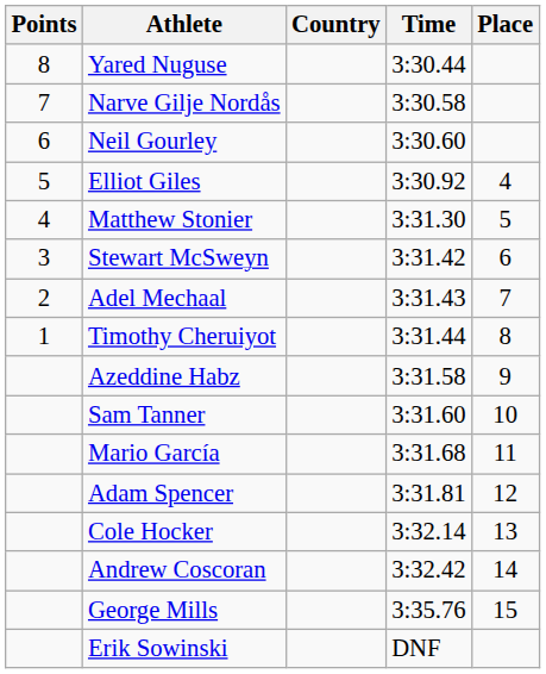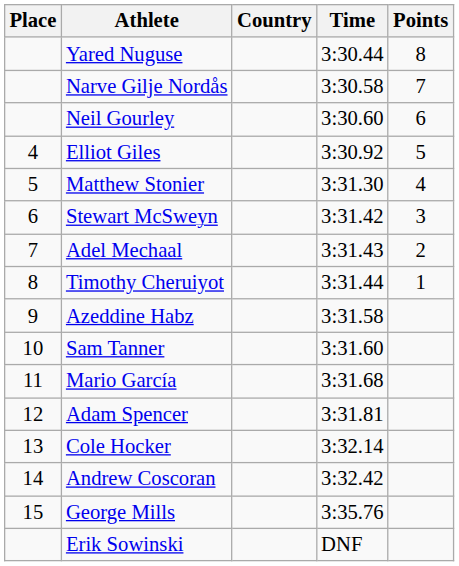columns swapped: Place <-> Points
